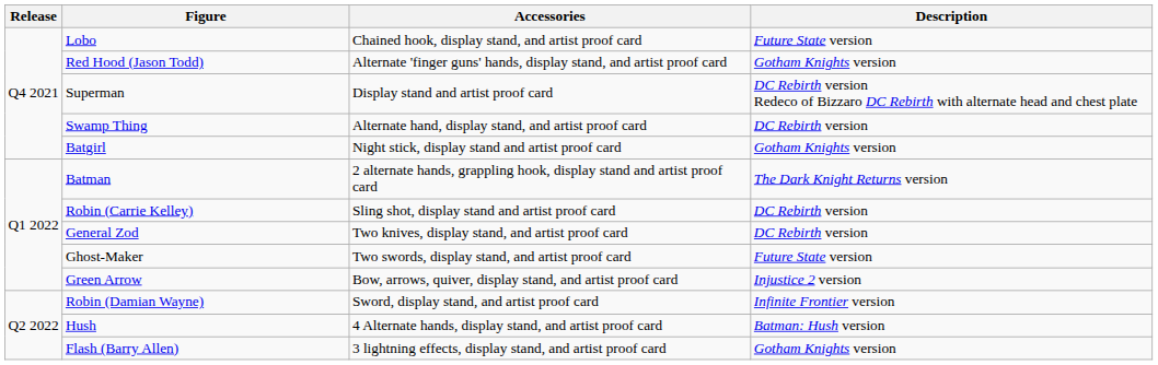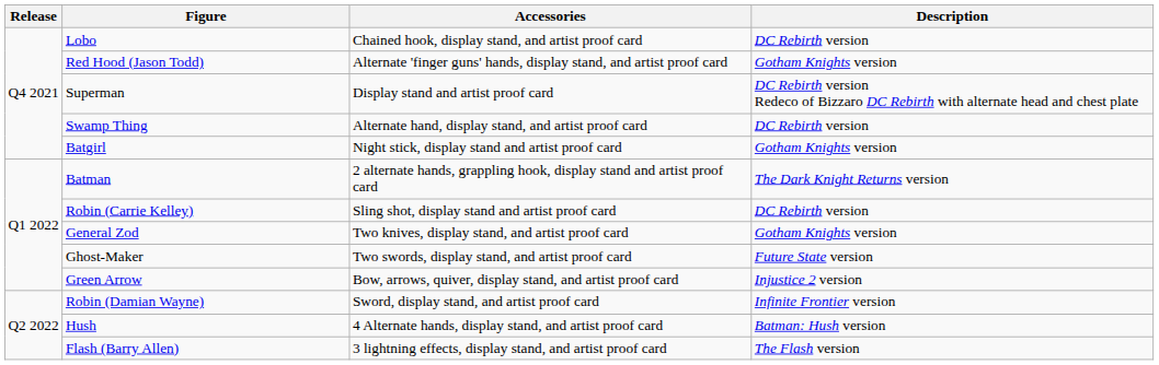Lobo | Description: Future State version -> DC Rebirth version
General Zod | Description: DC Rebirth version -> Gotham Knights version
Flash (Barry Allen) | Description: Gotham Knights version -> The Flash version
